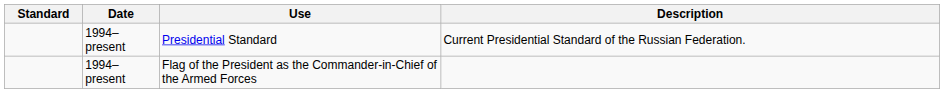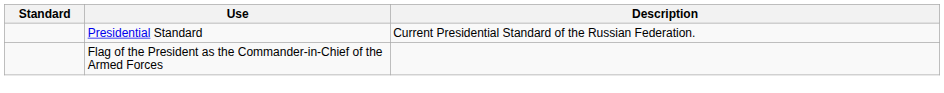- column: Date | 1994–present | 1994–present
